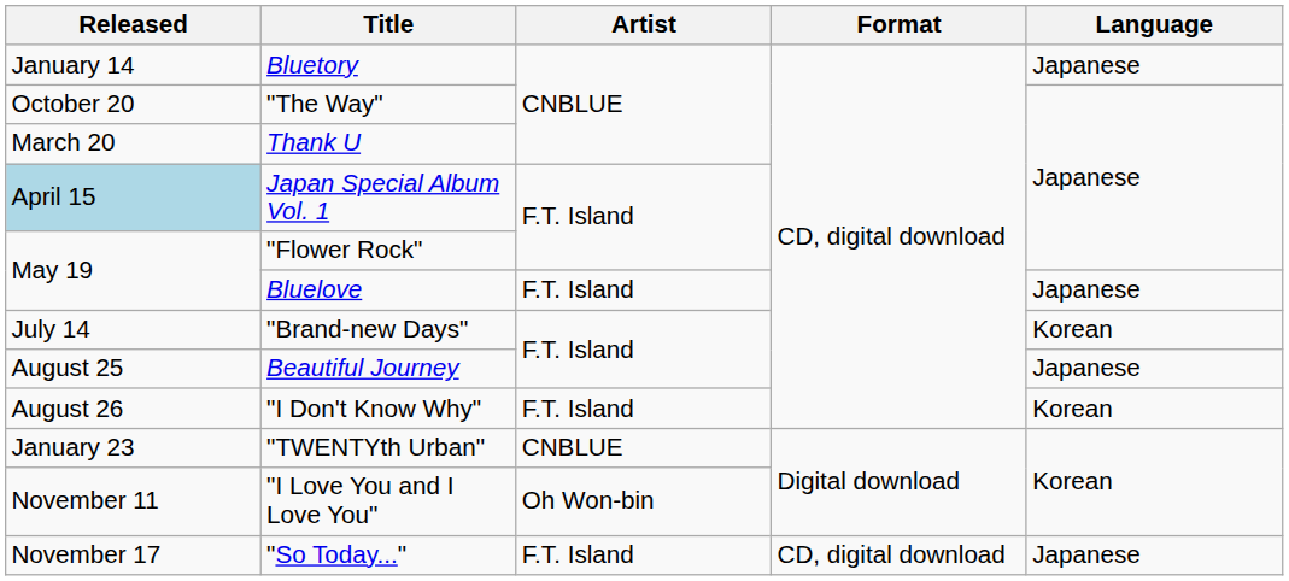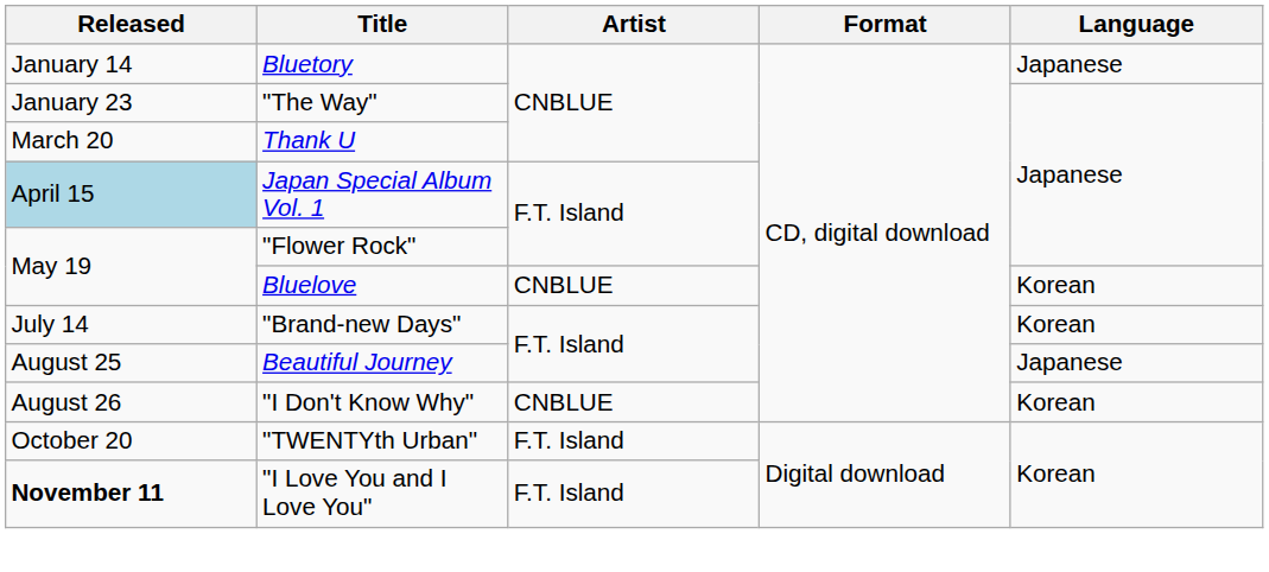"The Way" | Released: October 20 -> January 23
Bluelove | Artist: F.T. Island -> CNBLUE
Bluelove | Language: Japanese -> Korean
"I Don't Know Why" | Artist: F.T. Island -> CNBLUE
"TWENTYth Urban" | Released: January 23 -> October 20
"TWENTYth Urban" | Artist: CNBLUE -> F.T. Island
"I Love You and I Love You" | Released: normal -> bold
"I Love You and I Love You" | Artist: Oh Won-bin -> F.T. Island
- row: November 17 | "So Today..." | F.T. Island | CD, digital download | Japanese
